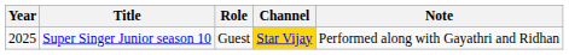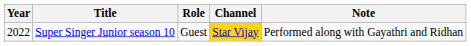Super Singer Junior season 10 | Year: 2025 -> 2022
